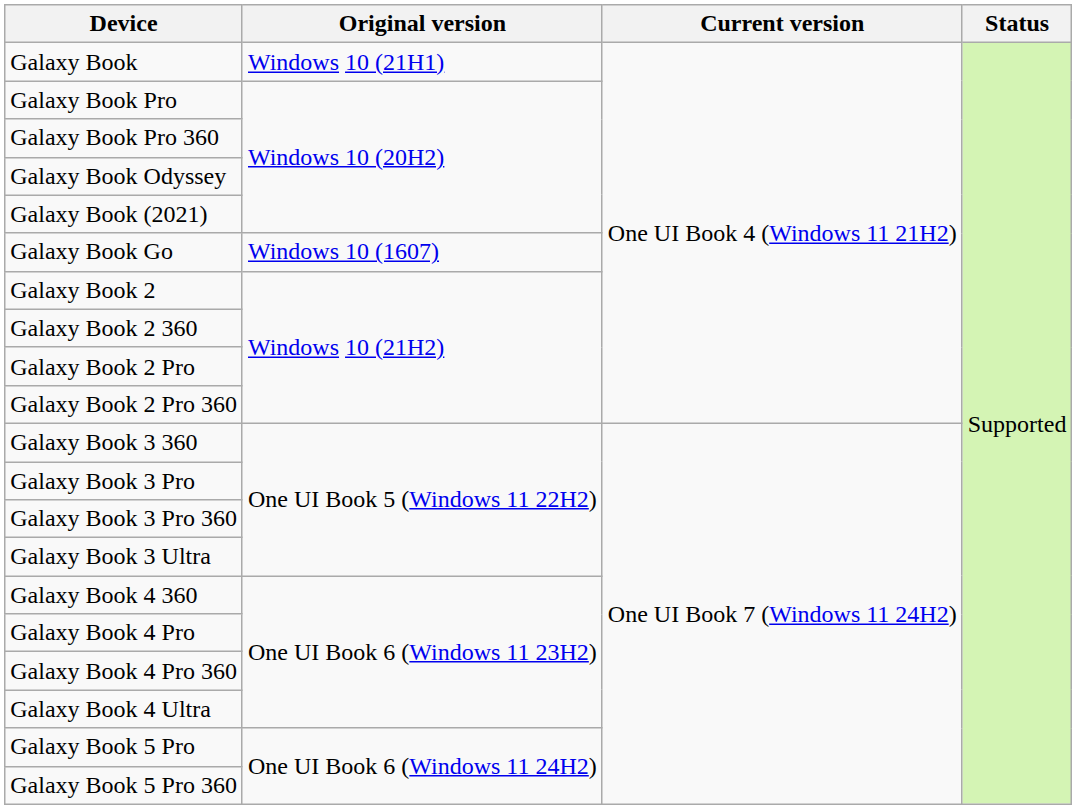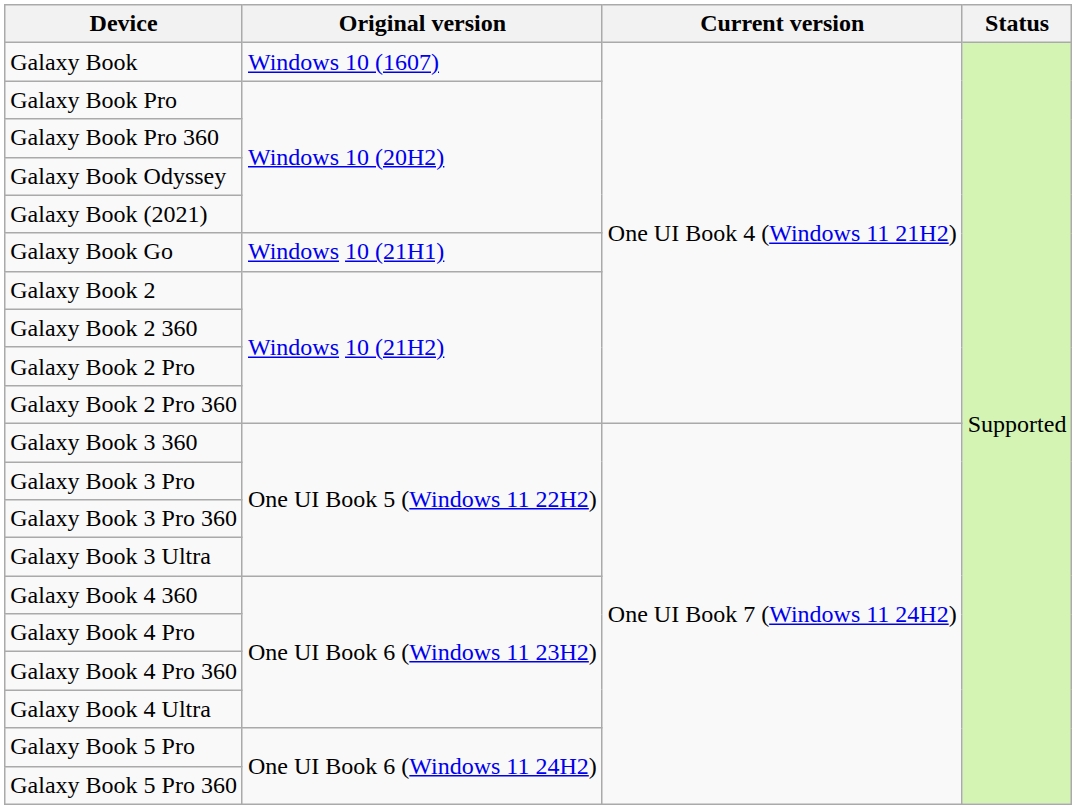Galaxy Book | Original version: Windows 10 (21H1) -> Windows 10 (1607)
Galaxy Book Go | Original version: Windows 10 (1607) -> Windows 10 (21H1)
